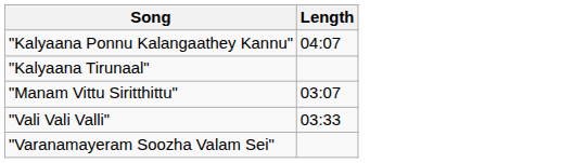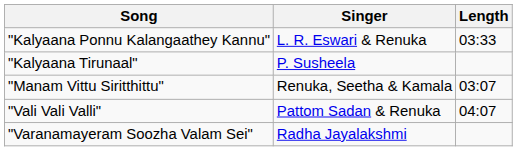+ column: Singer | L. R. Eswari & Renuka | P. Susheela | Renuka, Seetha & Kamala | Pattom Sadan & Renuka | Radha Jayalakshmi
"Kalyaana Ponnu Kalangaathey Kannu" | Length: 04:07 -> 03:33
"Vali Vali Valli" | Length: 03:33 -> 04:07
